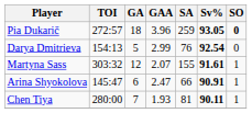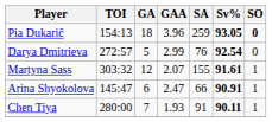Pia Dukarič | TOI: 272:57 -> 154:13
Darya Dmitrieva | TOI: 154:13 -> 272:57
Chen Tiya | SA: 81 -> 91
